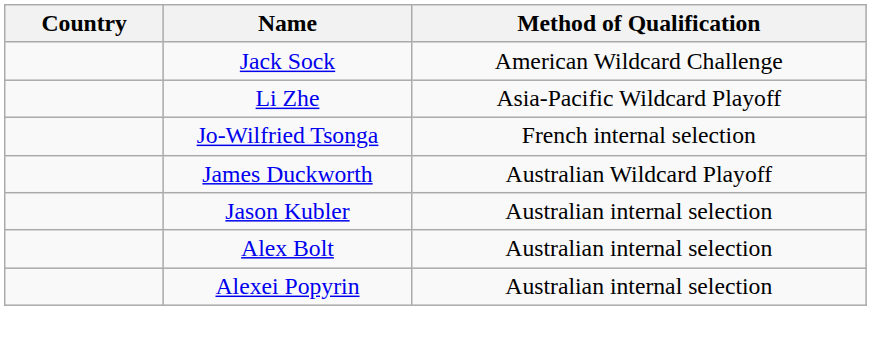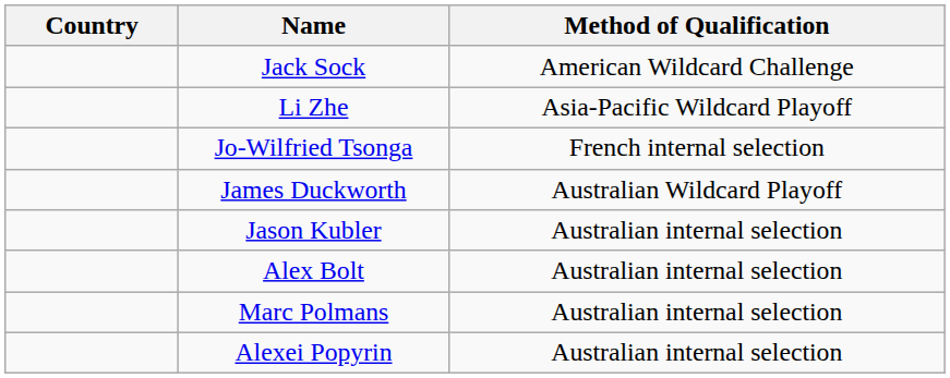+ row: Marc Polmans | Australian internal selection
